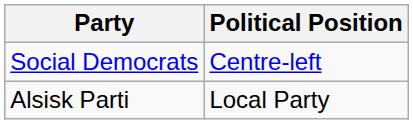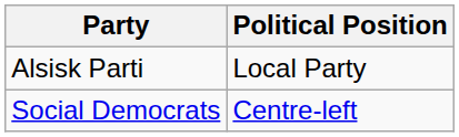rows swapped: Social Democrats <-> Alsisk Parti
